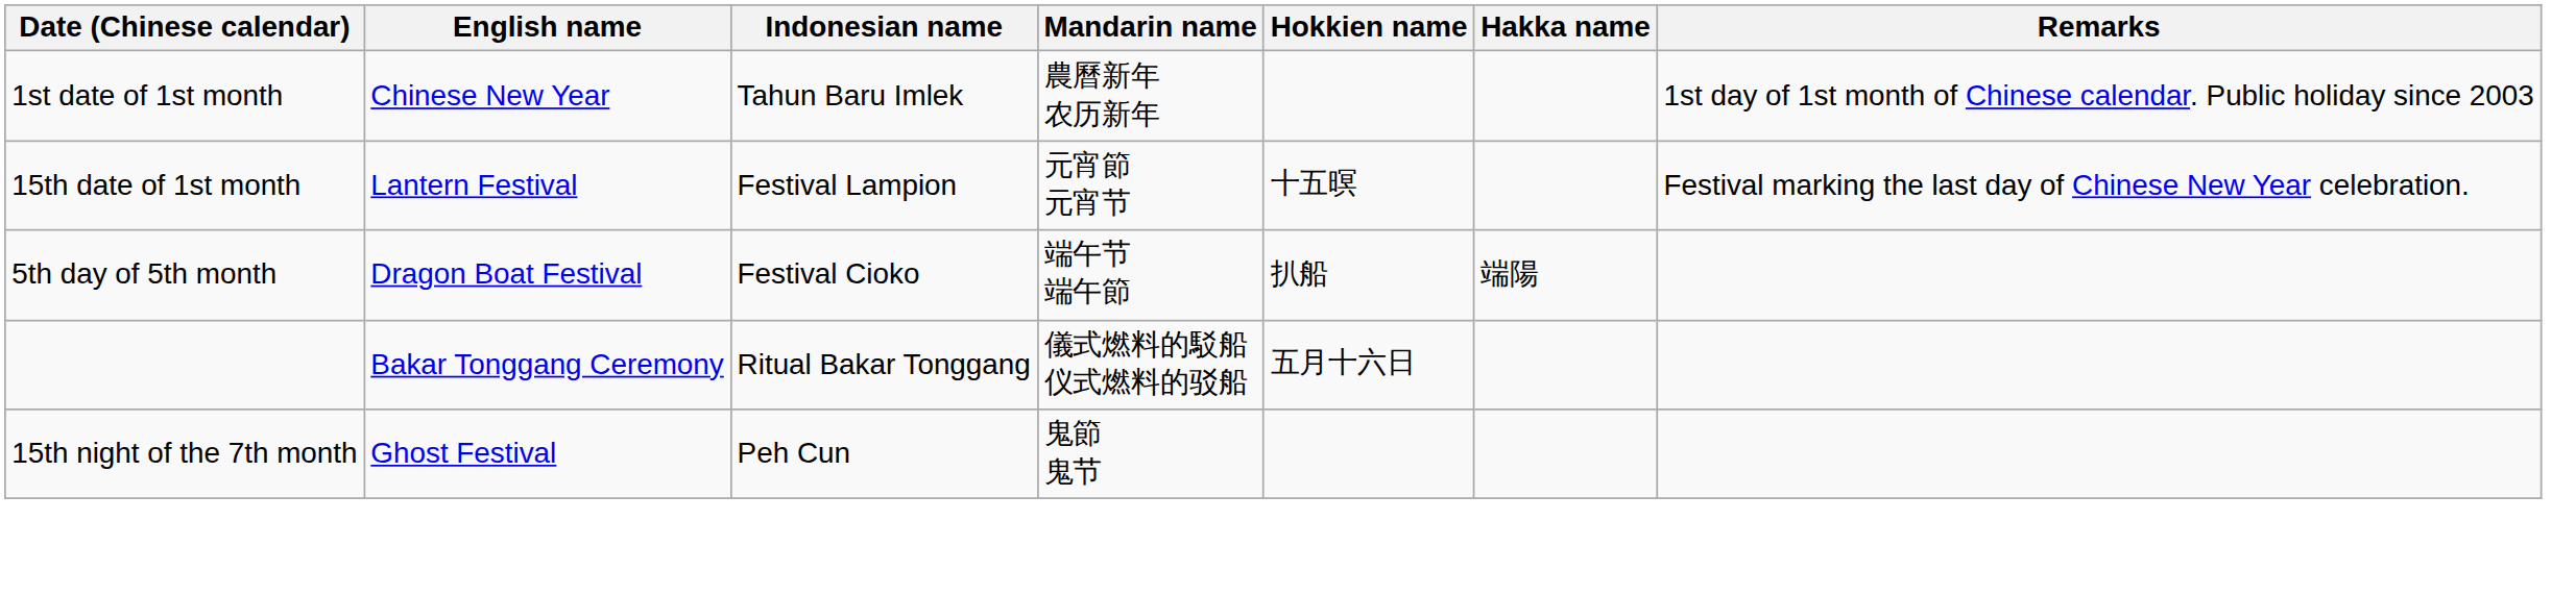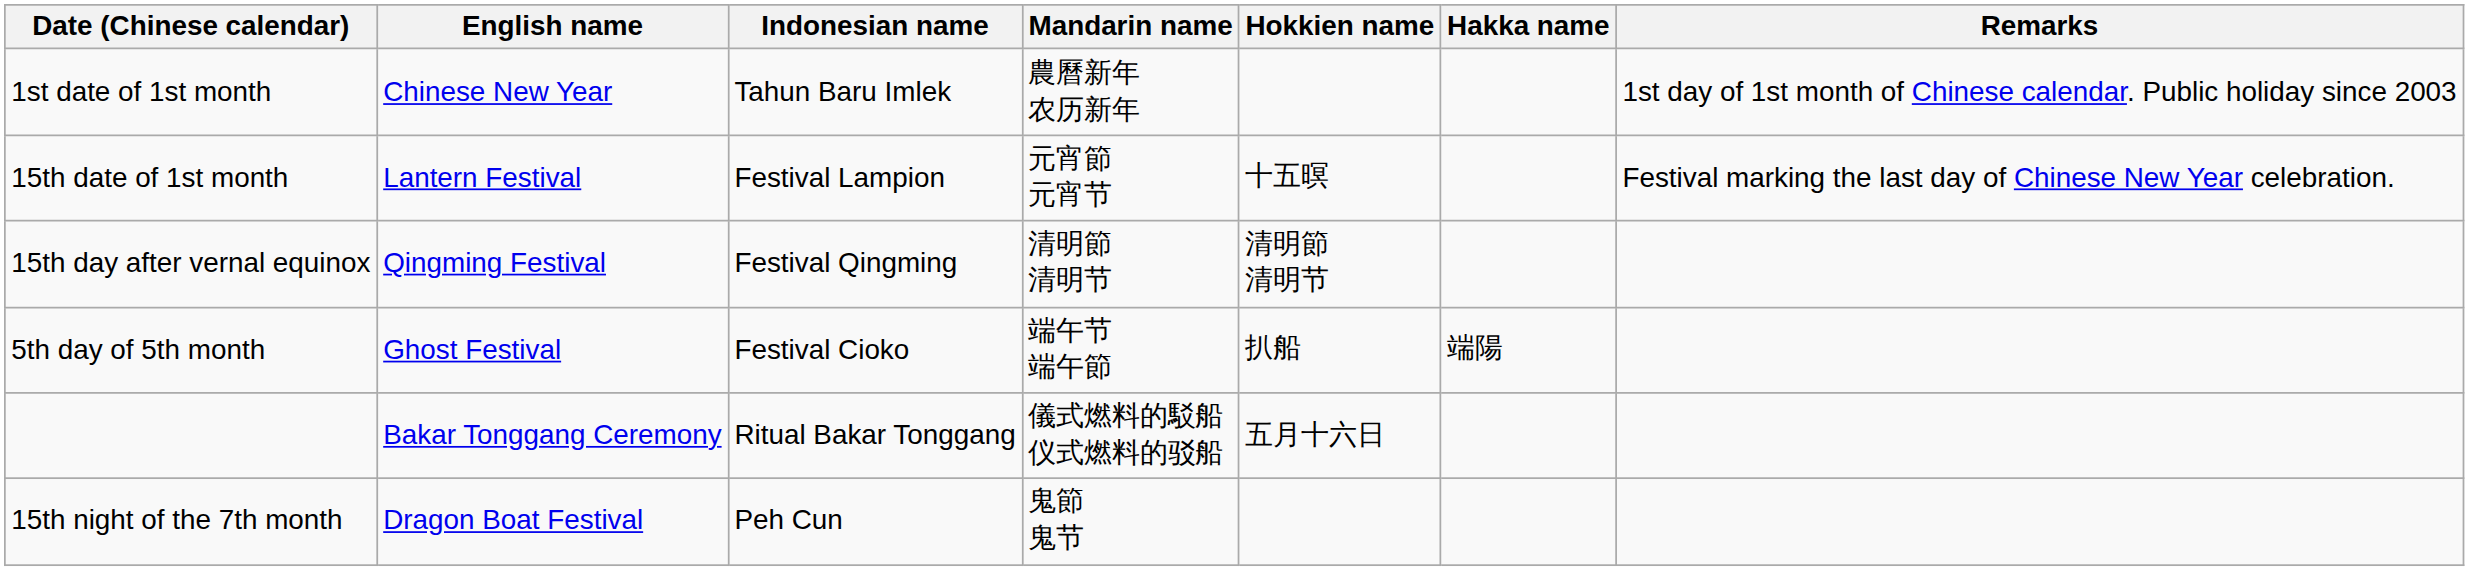+ row: 15th day after vernal equinox | Qingming Festival | Festival Qingming | 清明節 清明节 | 清明節 清明节
5th day of 5th month | English name: Dragon Boat Festival -> Ghost Festival
15th night of the 7th month | English name: Ghost Festival -> Dragon Boat Festival
